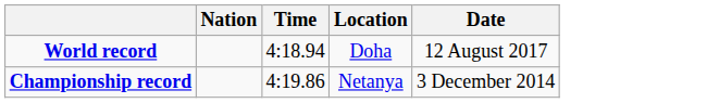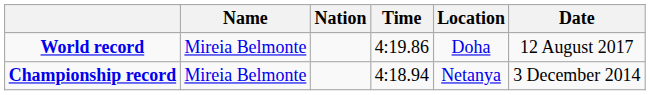+ column: Name | Mireia Belmonte | Mireia Belmonte
World record | Time: 4:18.94 -> 4:19.86
Championship record | Time: 4:19.86 -> 4:18.94
